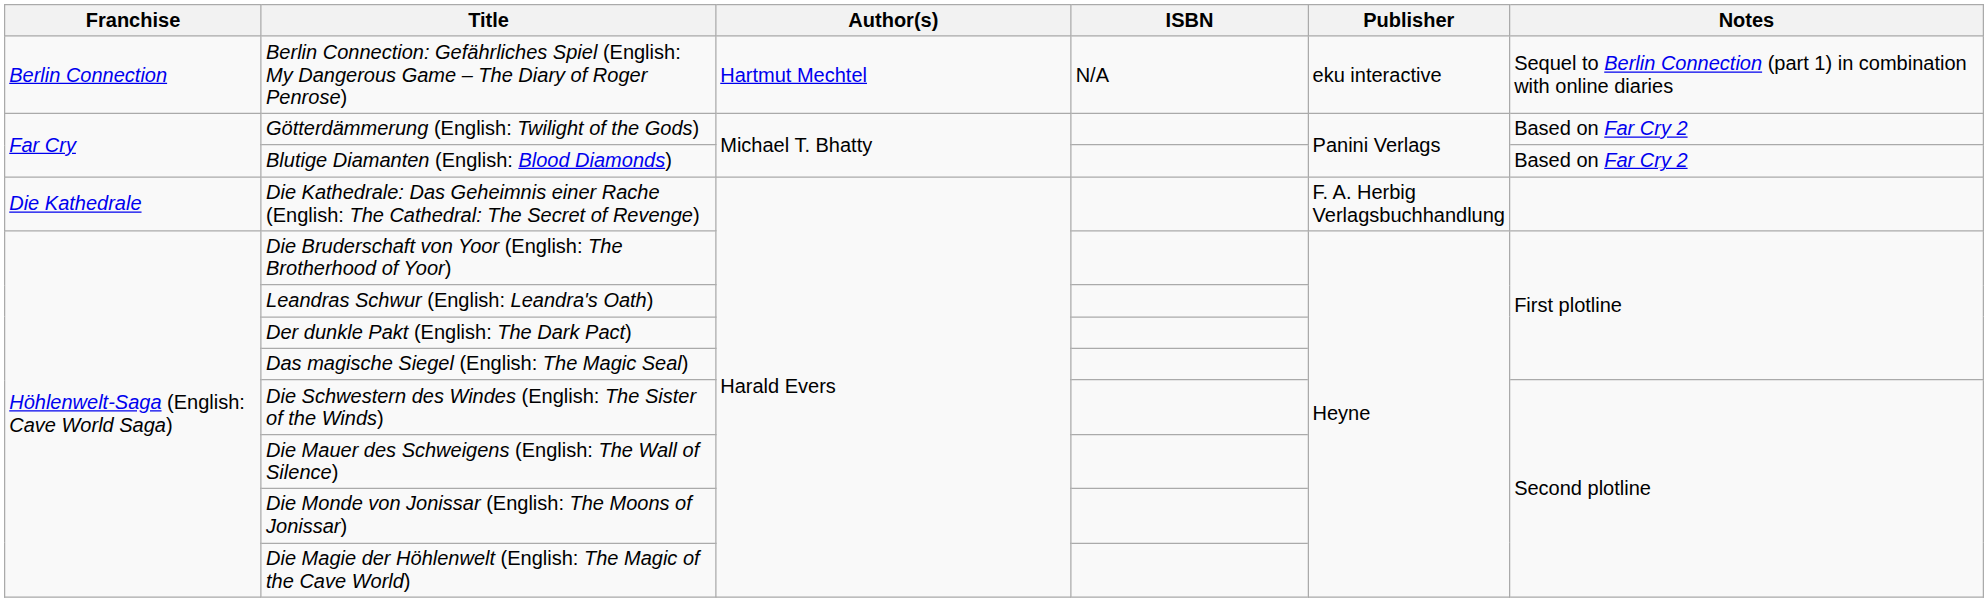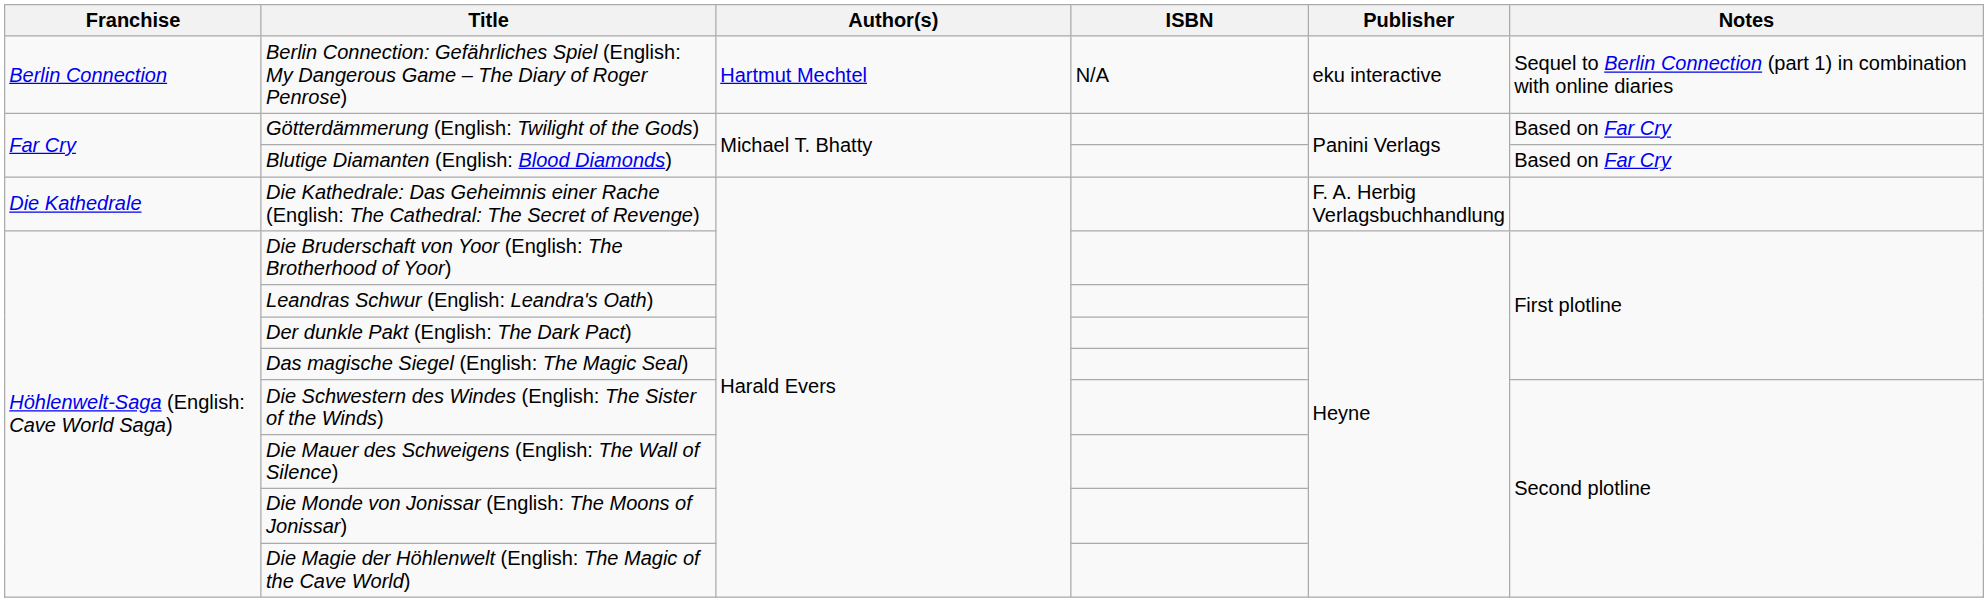Götterdämmerung (English: Twilight of the Gods) | Notes: Based on Far Cry 2 -> Based on Far Cry
Blutige Diamanten (English: Blood Diamonds) | Notes: Based on Far Cry 2 -> Based on Far Cry
